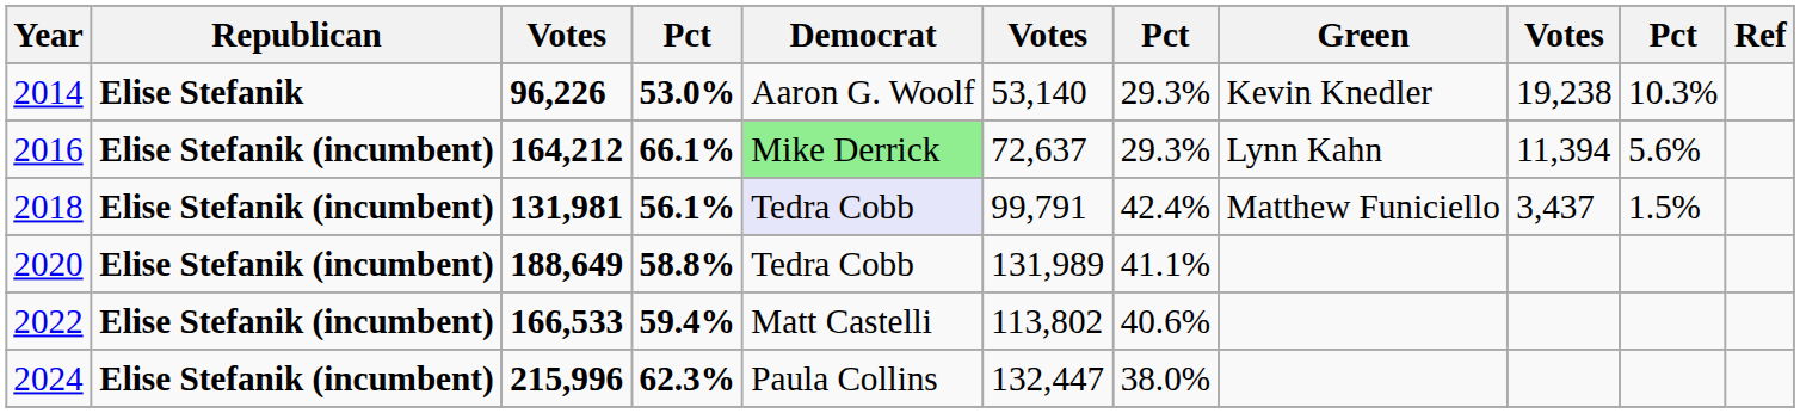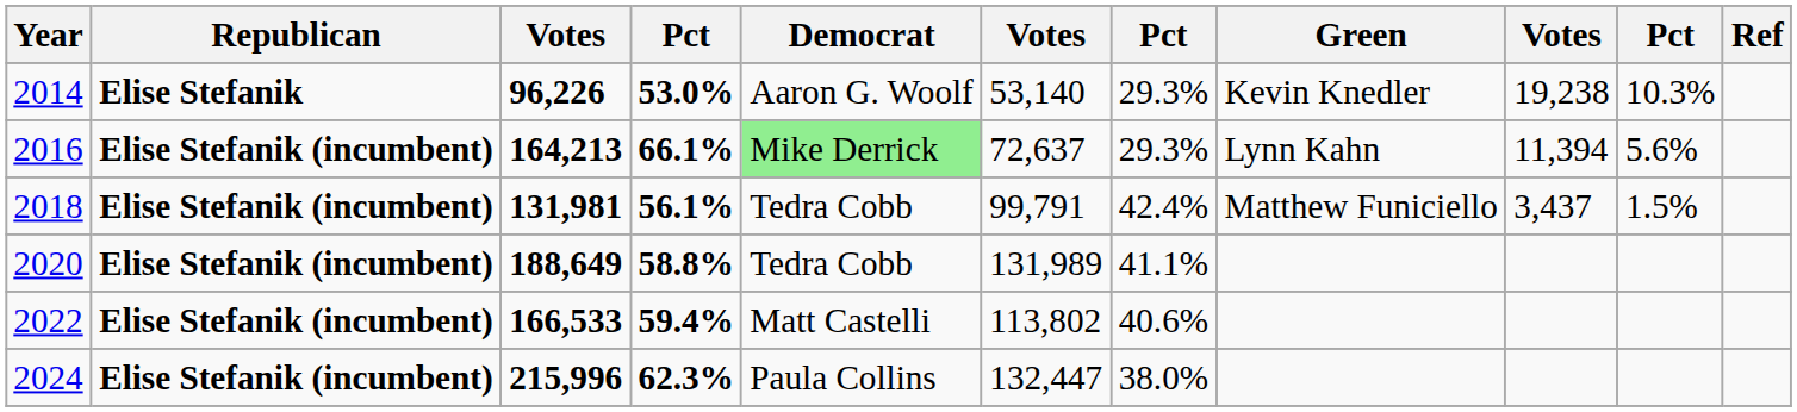2016 | column 3: 164,212 -> 164,213
2018 | Democrat: lavender background -> no background
